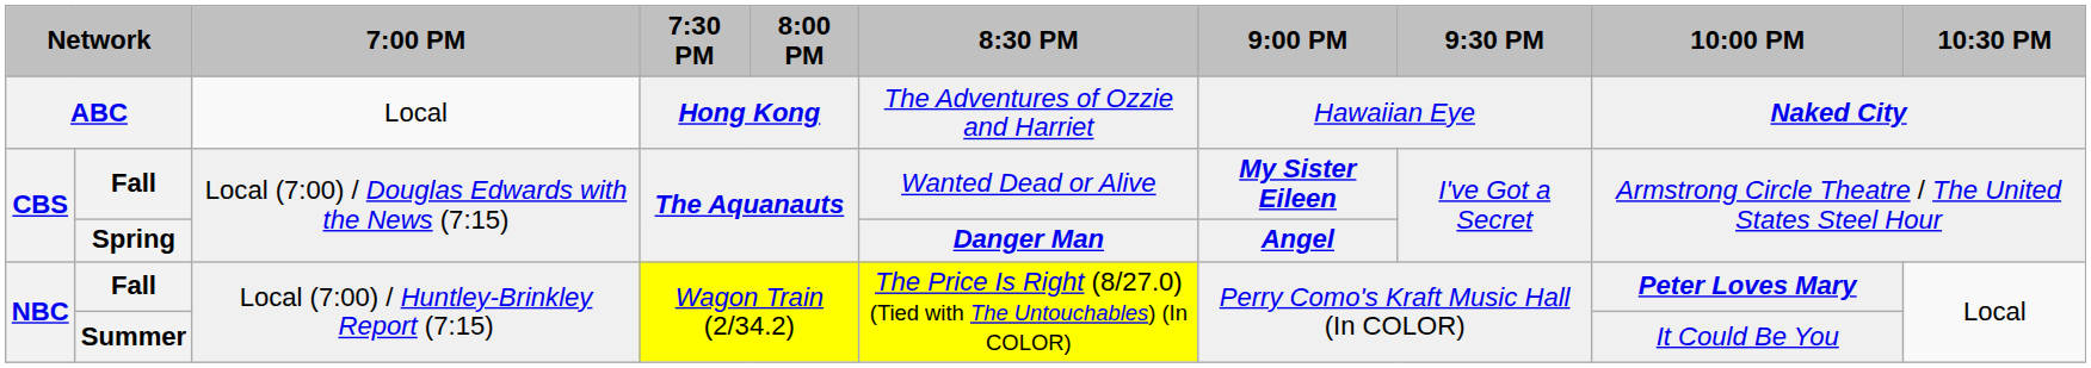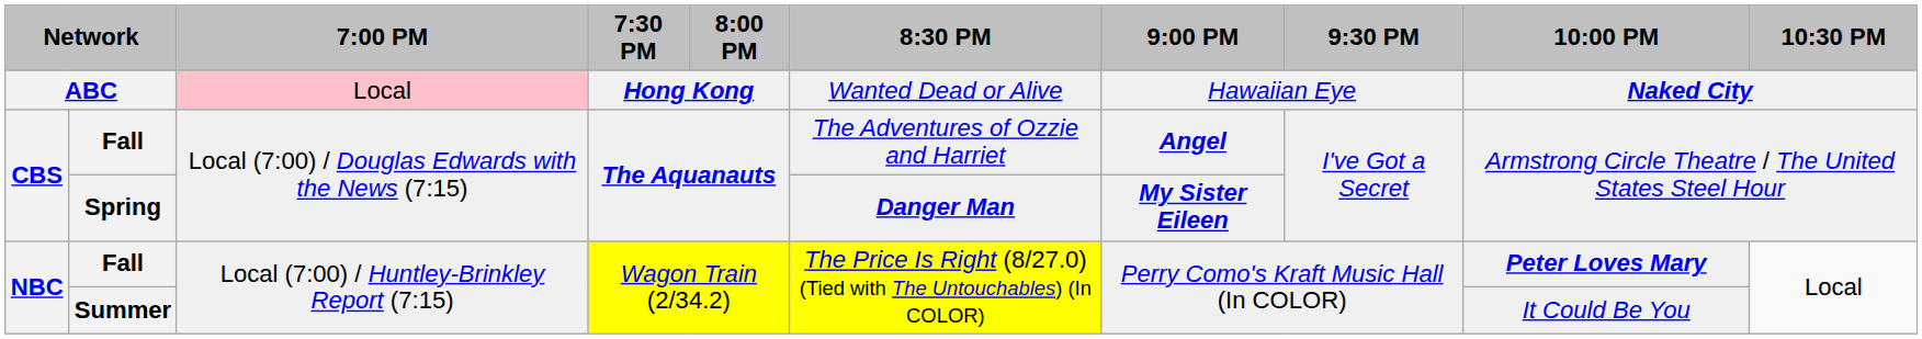ABC | 7:00 PM: no background -> pink background
ABC | 8:30 PM: The Adventures of Ozzie and Harriet -> Wanted Dead or Alive
CBS / Fall | 8:30 PM: Wanted Dead or Alive -> The Adventures of Ozzie and Harriet
CBS / Fall | 9:00 PM: My Sister Eileen -> Angel
Spring | 9:00 PM: Angel -> My Sister Eileen
